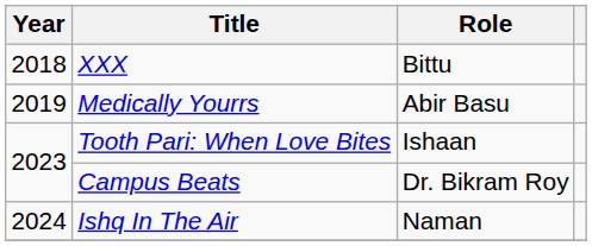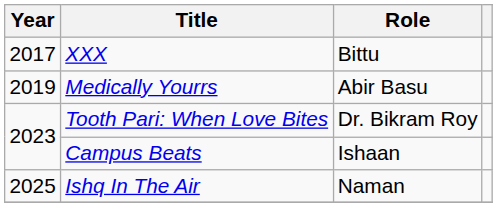XXX | Year: 2018 -> 2017
Tooth Pari: When Love Bites | Role: Ishaan -> Dr. Bikram Roy
Campus Beats | Role: Dr. Bikram Roy -> Ishaan
Ishq In The Air | Year: 2024 -> 2025
